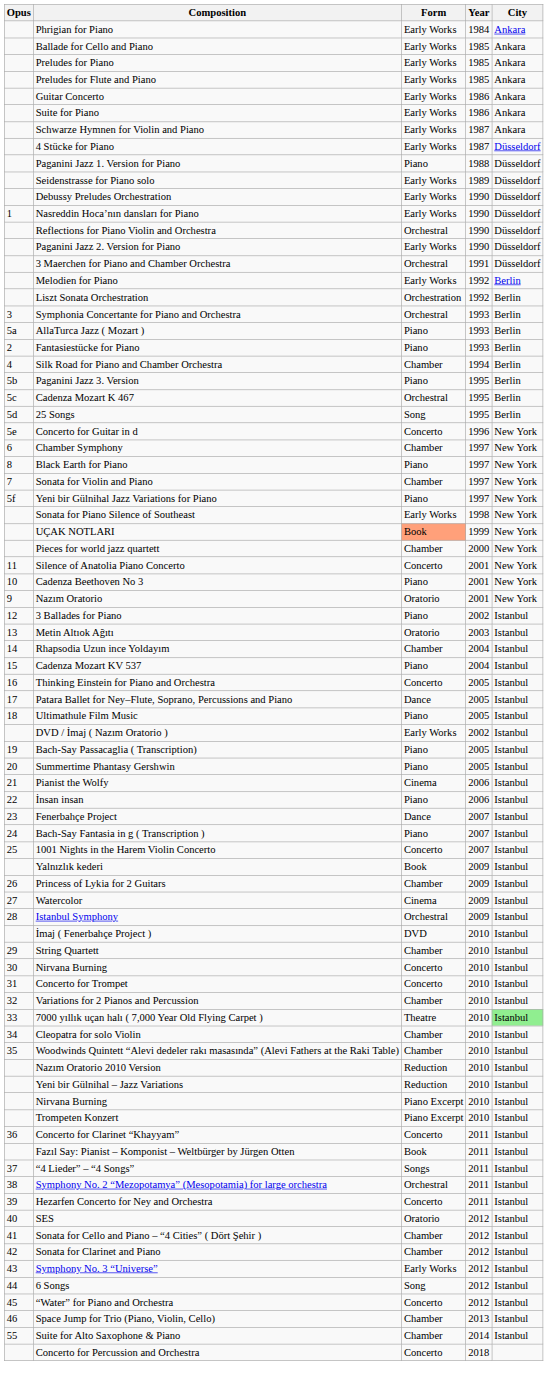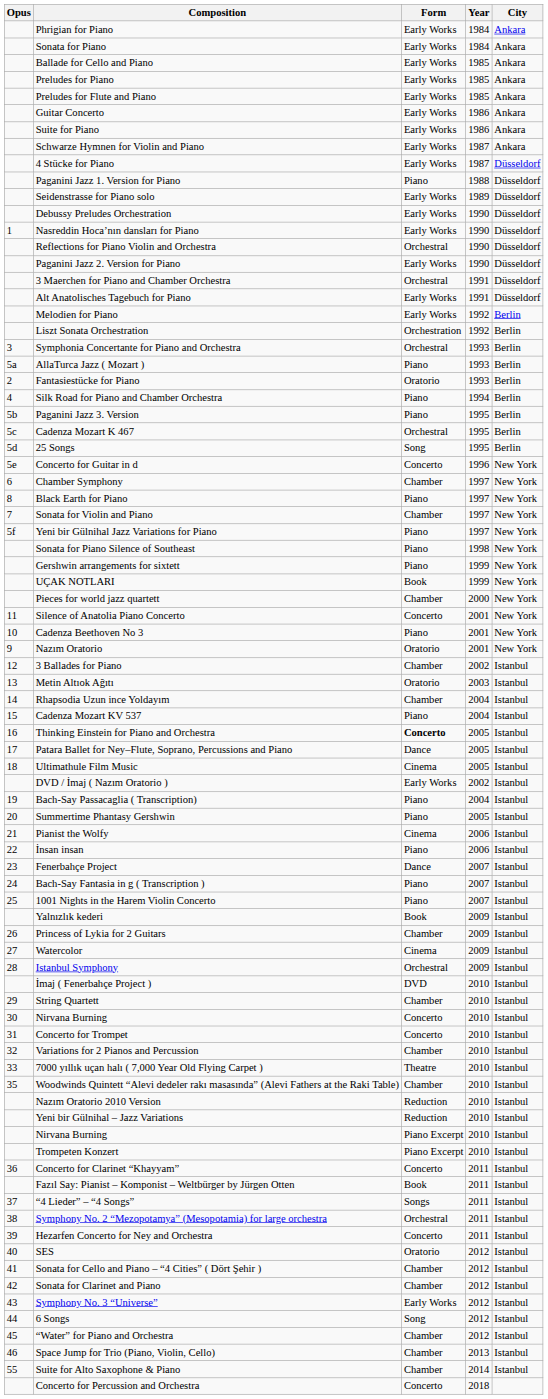+ row: Sonata for Piano | Early Works | 1984 | Ankara
+ row: Alt Anatolisches Tagebuch for Piano | Early Works | 1991 | Düsseldorf
Fantasiestücke for Piano | Form: Piano -> Oratorio
Silk Road for Piano and Chamber Orchestra | Form: Chamber -> Piano
Sonata for Piano Silence of Southeast | Form: Early Works -> Piano
+ row: Gershwin arrangements for sixtett | Piano | 1999 | New York
UÇAK NOTLARI | Form: lightsalmon background -> no background
3 Ballades for Piano | Form: Piano -> Chamber
Thinking Einstein for Piano and Orchestra | Form: normal -> bold
Ultimathule Film Music | Form: Piano -> Cinema
Bach-Say Passacaglia ( Transcription) | Year: 2005 -> 2004
1001 Nights in the Harem Violin Concerto | Form: Concerto -> Piano
7000 yıllık uçan halı ( 7,000 Year Old Flying Carpet ) | City: lightgreen background -> no background
- row: 34 | Cleopatra for solo Violin | Chamber | 2010 | Istanbul
“Water” for Piano and Orchestra | Form: Concerto -> Chamber
